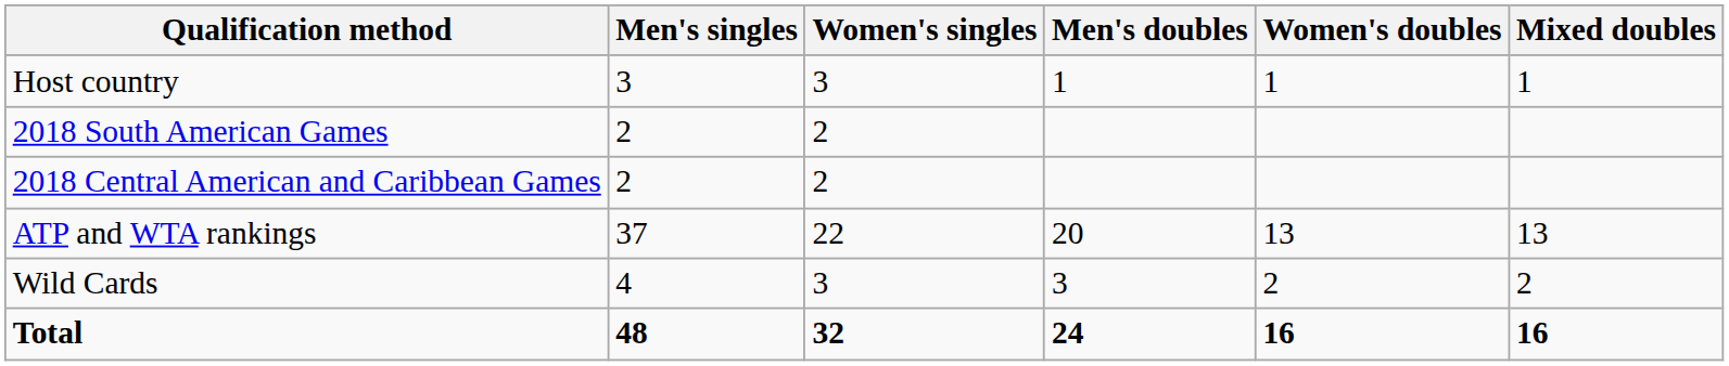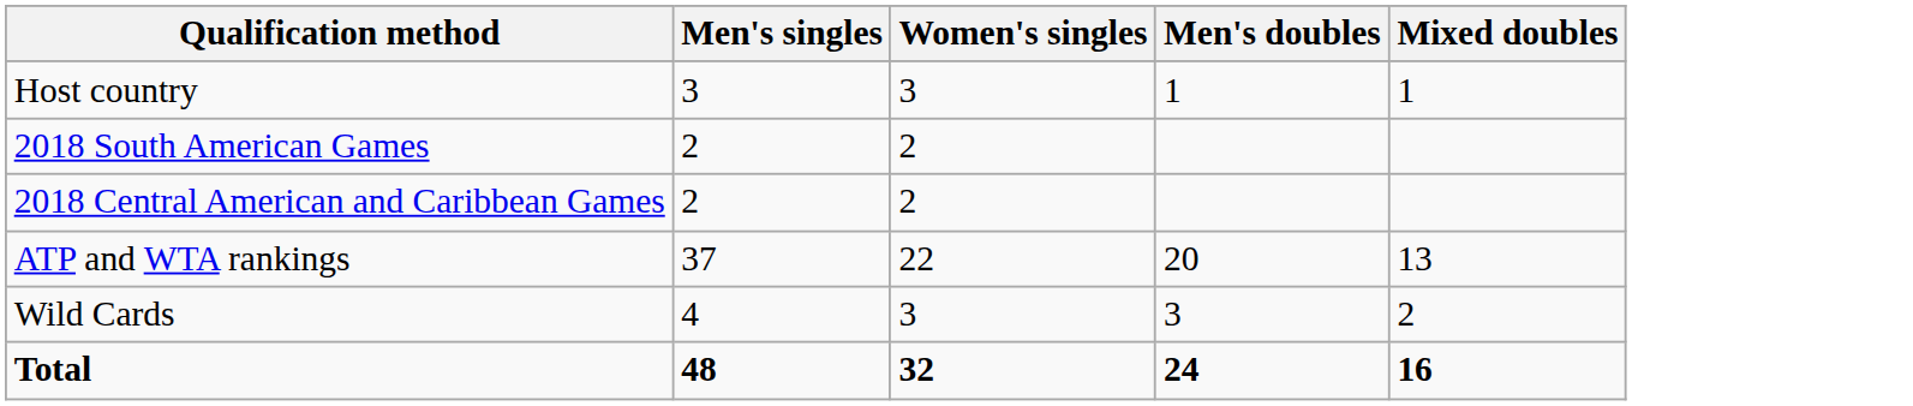- column: Women's doubles | 1 | 13 | 2 | 16
